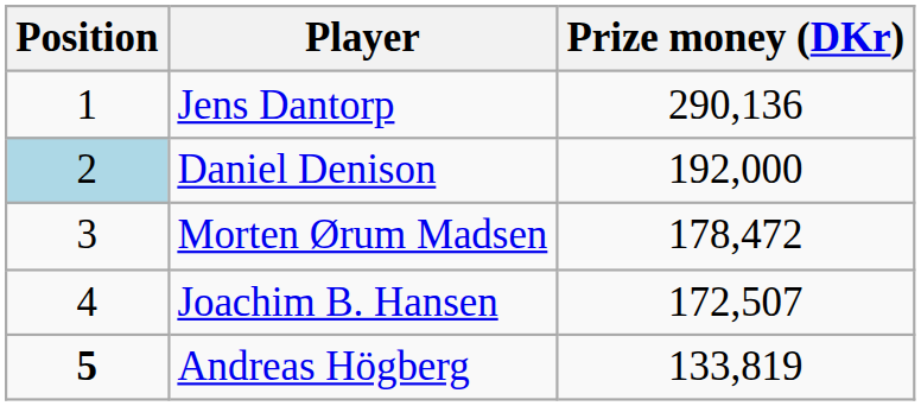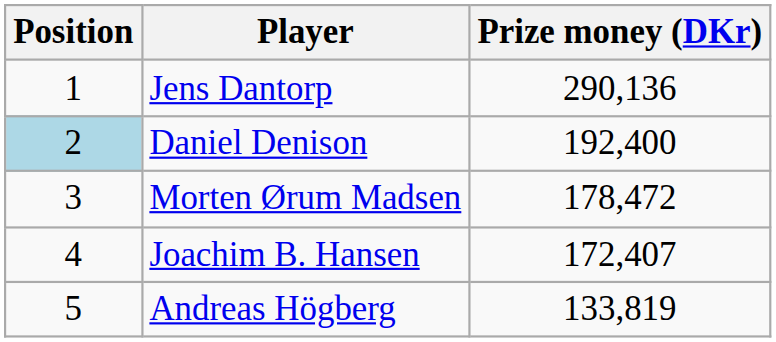Daniel Denison | Prize money (DKr): 192,000 -> 192,400
Joachim B. Hansen | Prize money (DKr): 172,507 -> 172,407
Andreas Högberg | Position: bold -> normal
